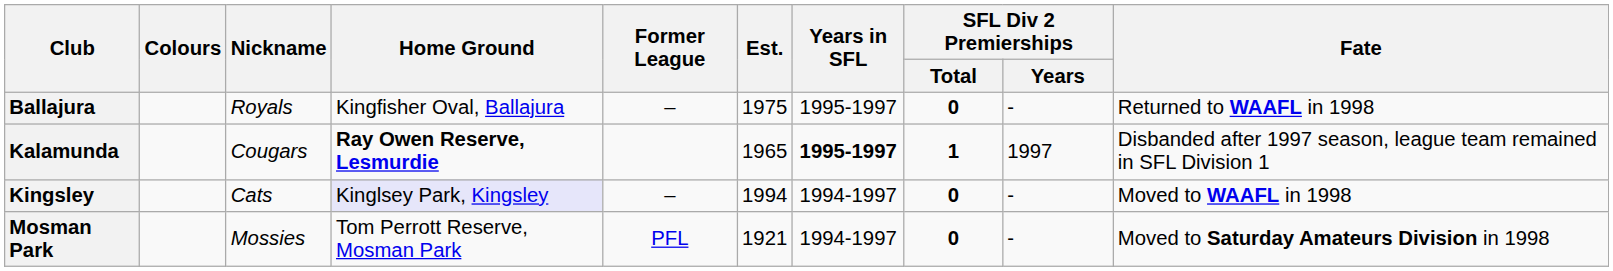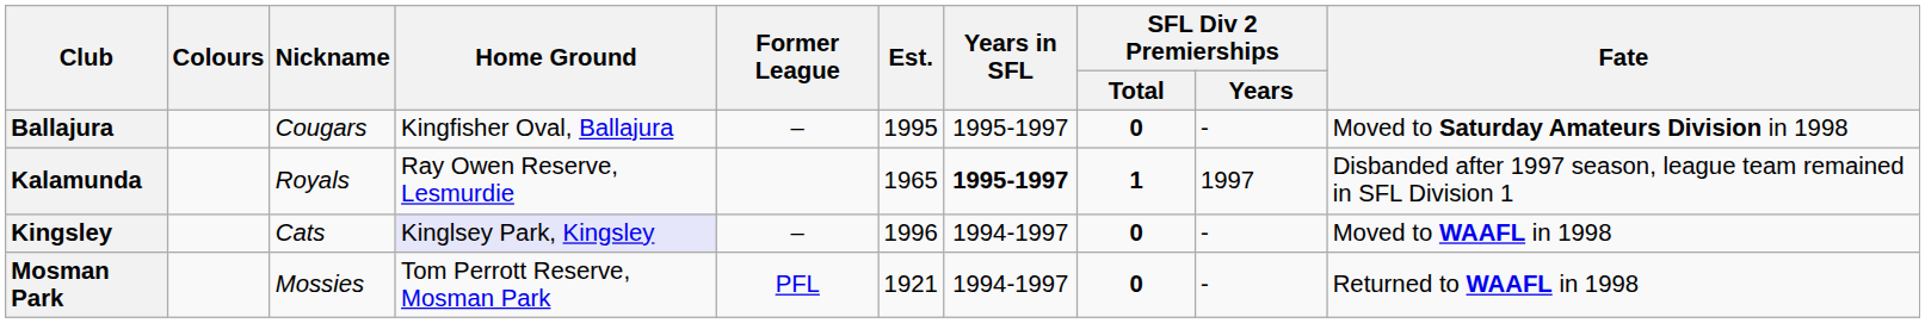Ballajura | Nickname: Royals -> Cougars
Ballajura | Est.: 1975 -> 1995
Ballajura | Fate: Returned to WAAFL in 1998 -> Moved to Saturday Amateurs Division in 1998
Kalamunda | Nickname: Cougars -> Royals
Kalamunda | Home Ground: bold -> normal
Kingsley | Est.: 1994 -> 1996
Mosman Park | Fate: Moved to Saturday Amateurs Division in 1998 -> Returned to WAAFL in 1998
